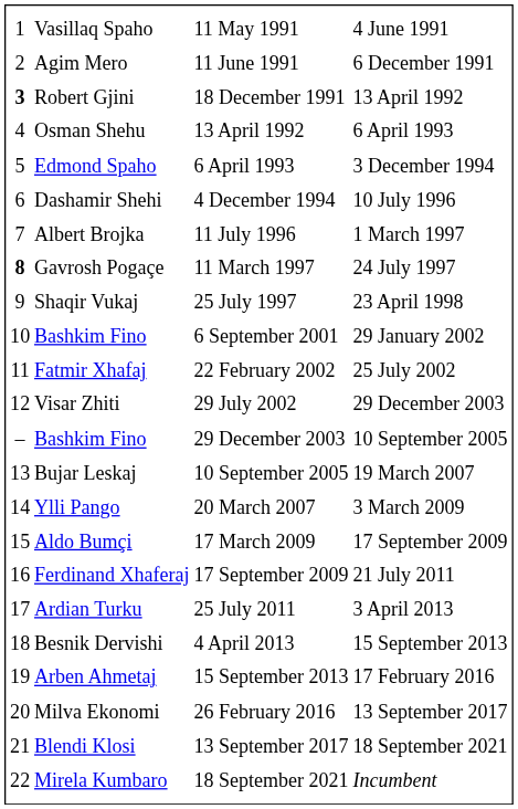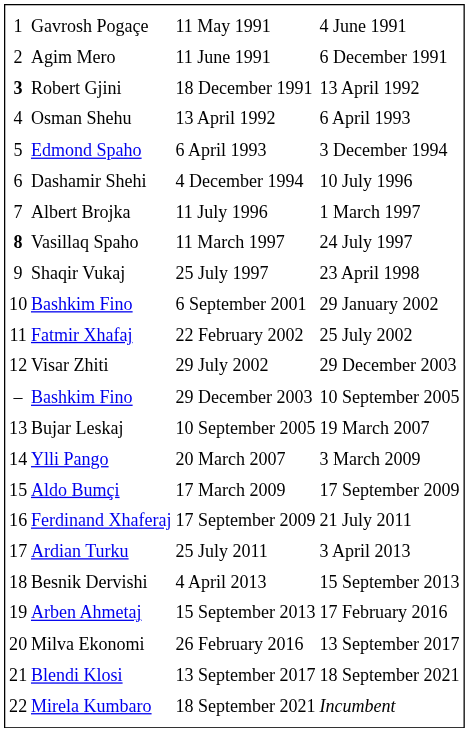11 May 1991 | column 2: Vasillaq Spaho -> Gavrosh Pogaçe
11 March 1997 | column 2: Gavrosh Pogaçe -> Vasillaq Spaho
